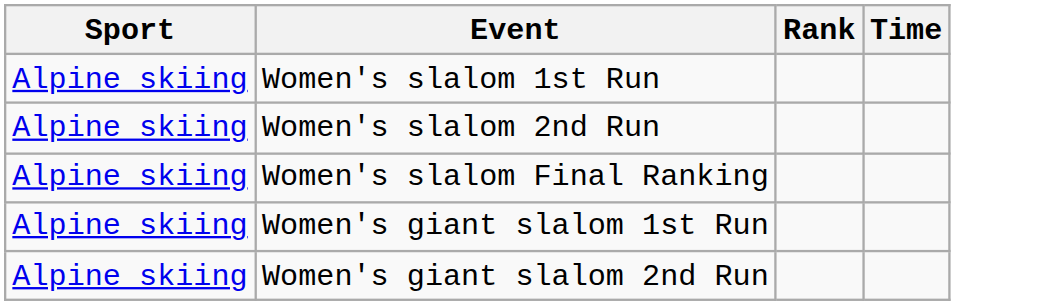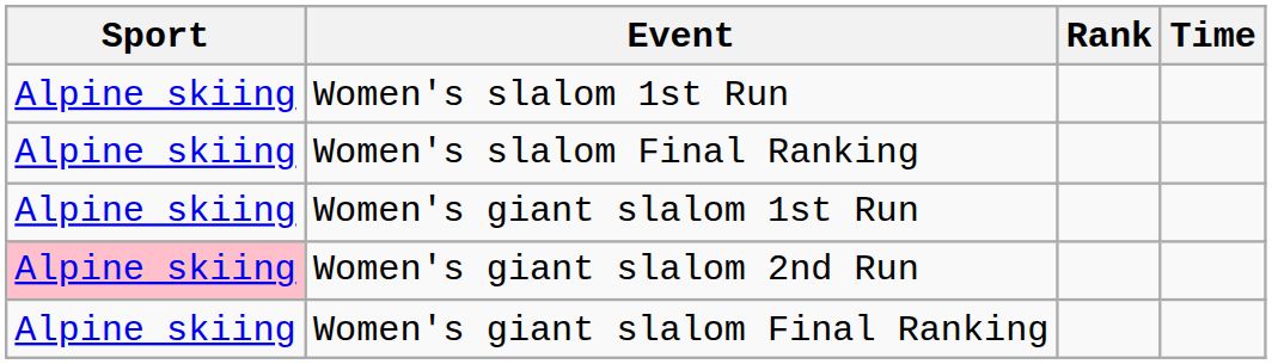- row: Alpine skiing | Women's slalom 2nd Run
Women's giant slalom 2nd Run | Sport: no background -> pink background
+ row: Alpine skiing | Women's giant slalom Final Ranking
